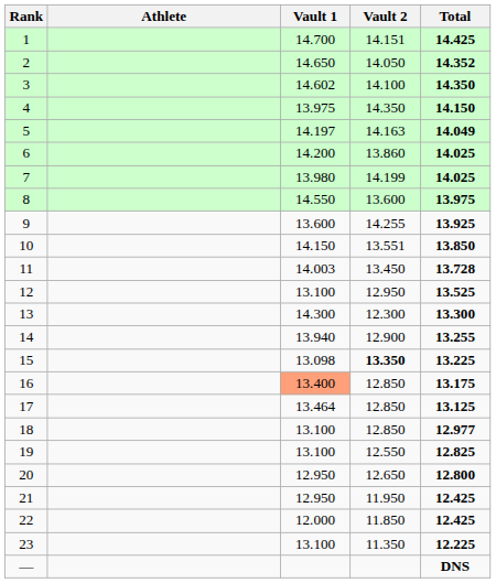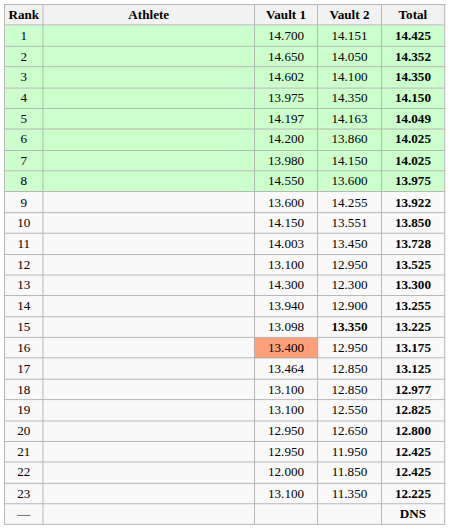7 | Vault 2: 14.199 -> 14.150
9 | Total: 13.925 -> 13.922
16 | Vault 2: 12.850 -> 12.950
